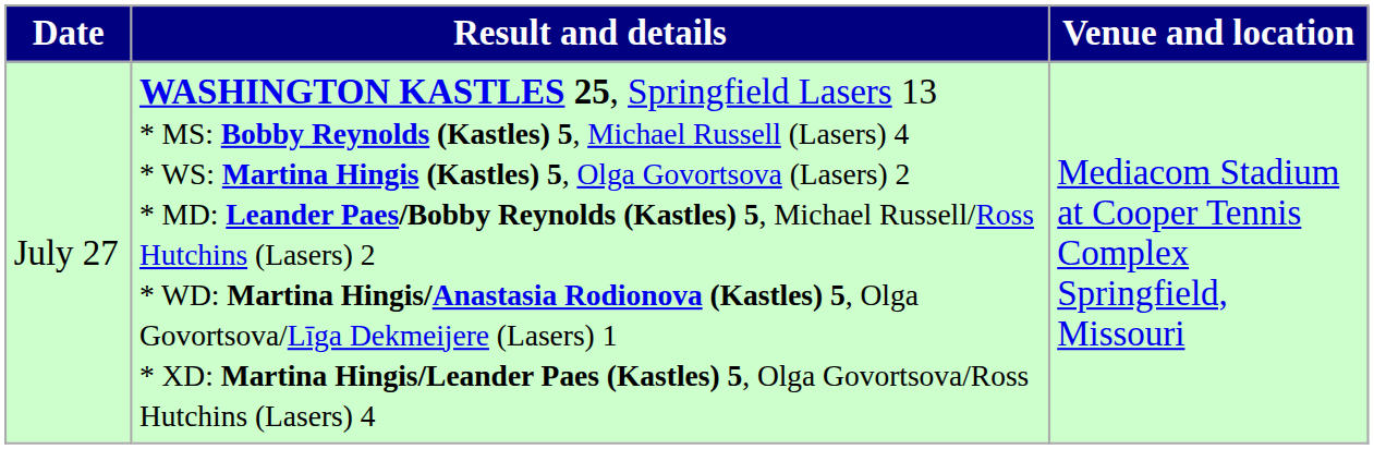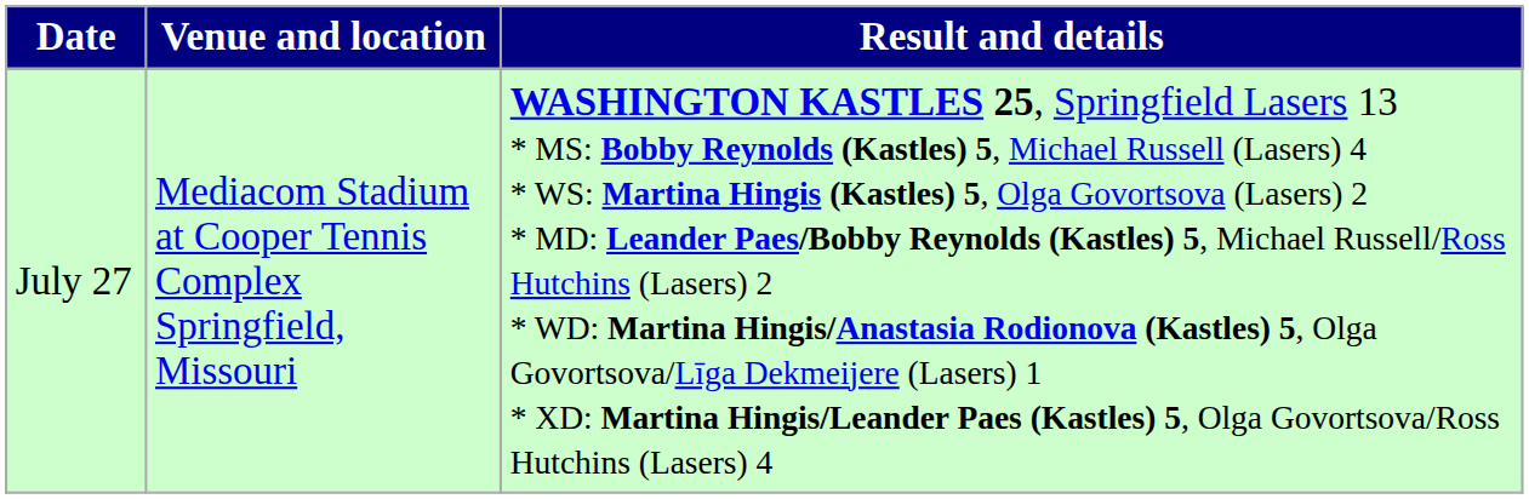columns swapped: Venue and location <-> Result and details
